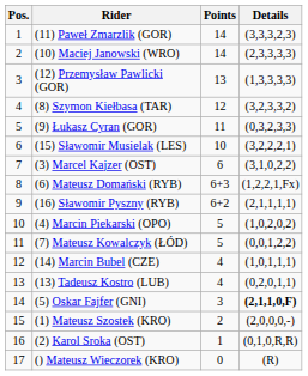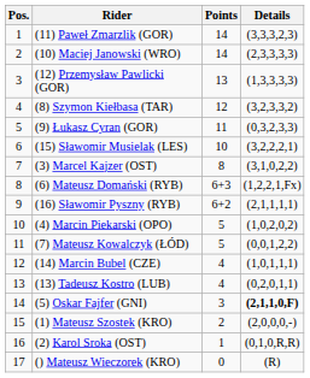(3) Marcel Kajzer (OST) | Points: 6 -> 8
